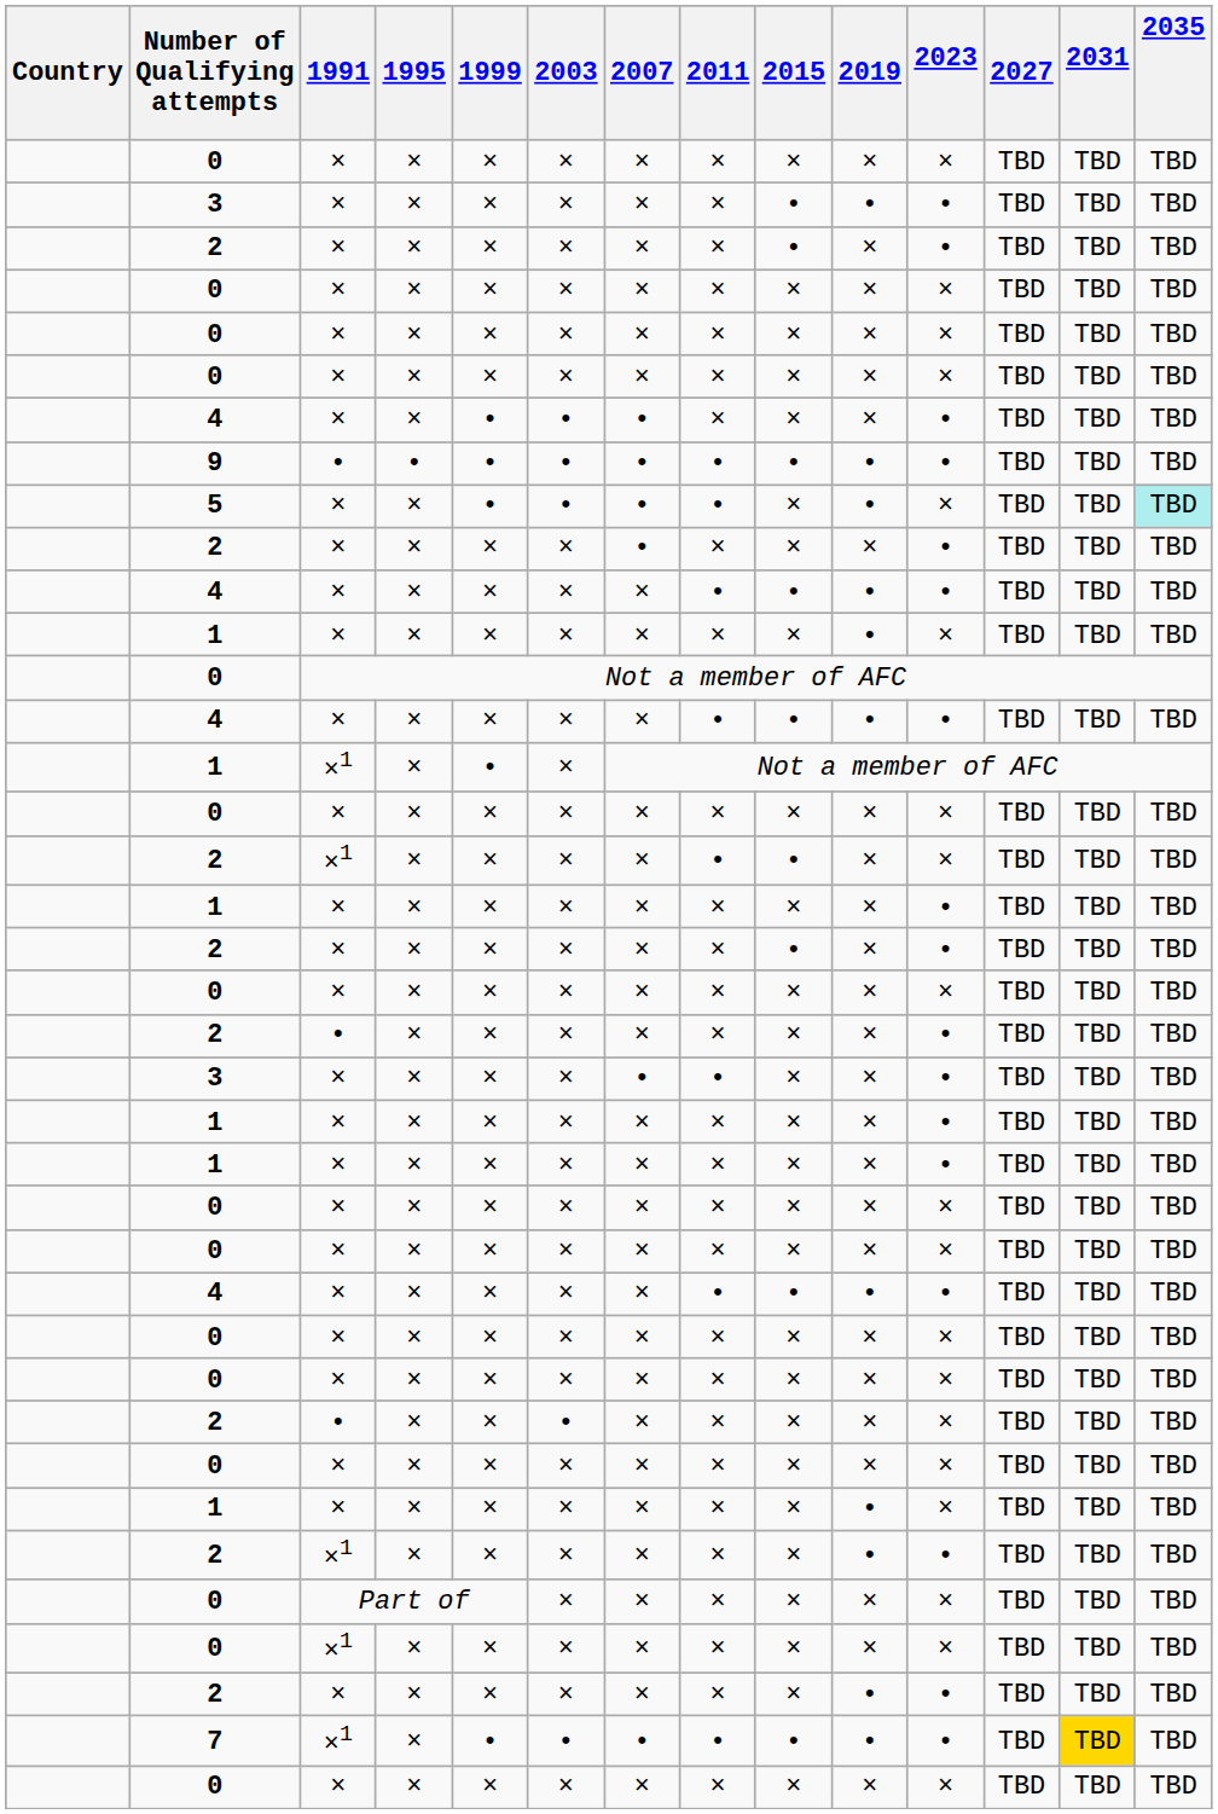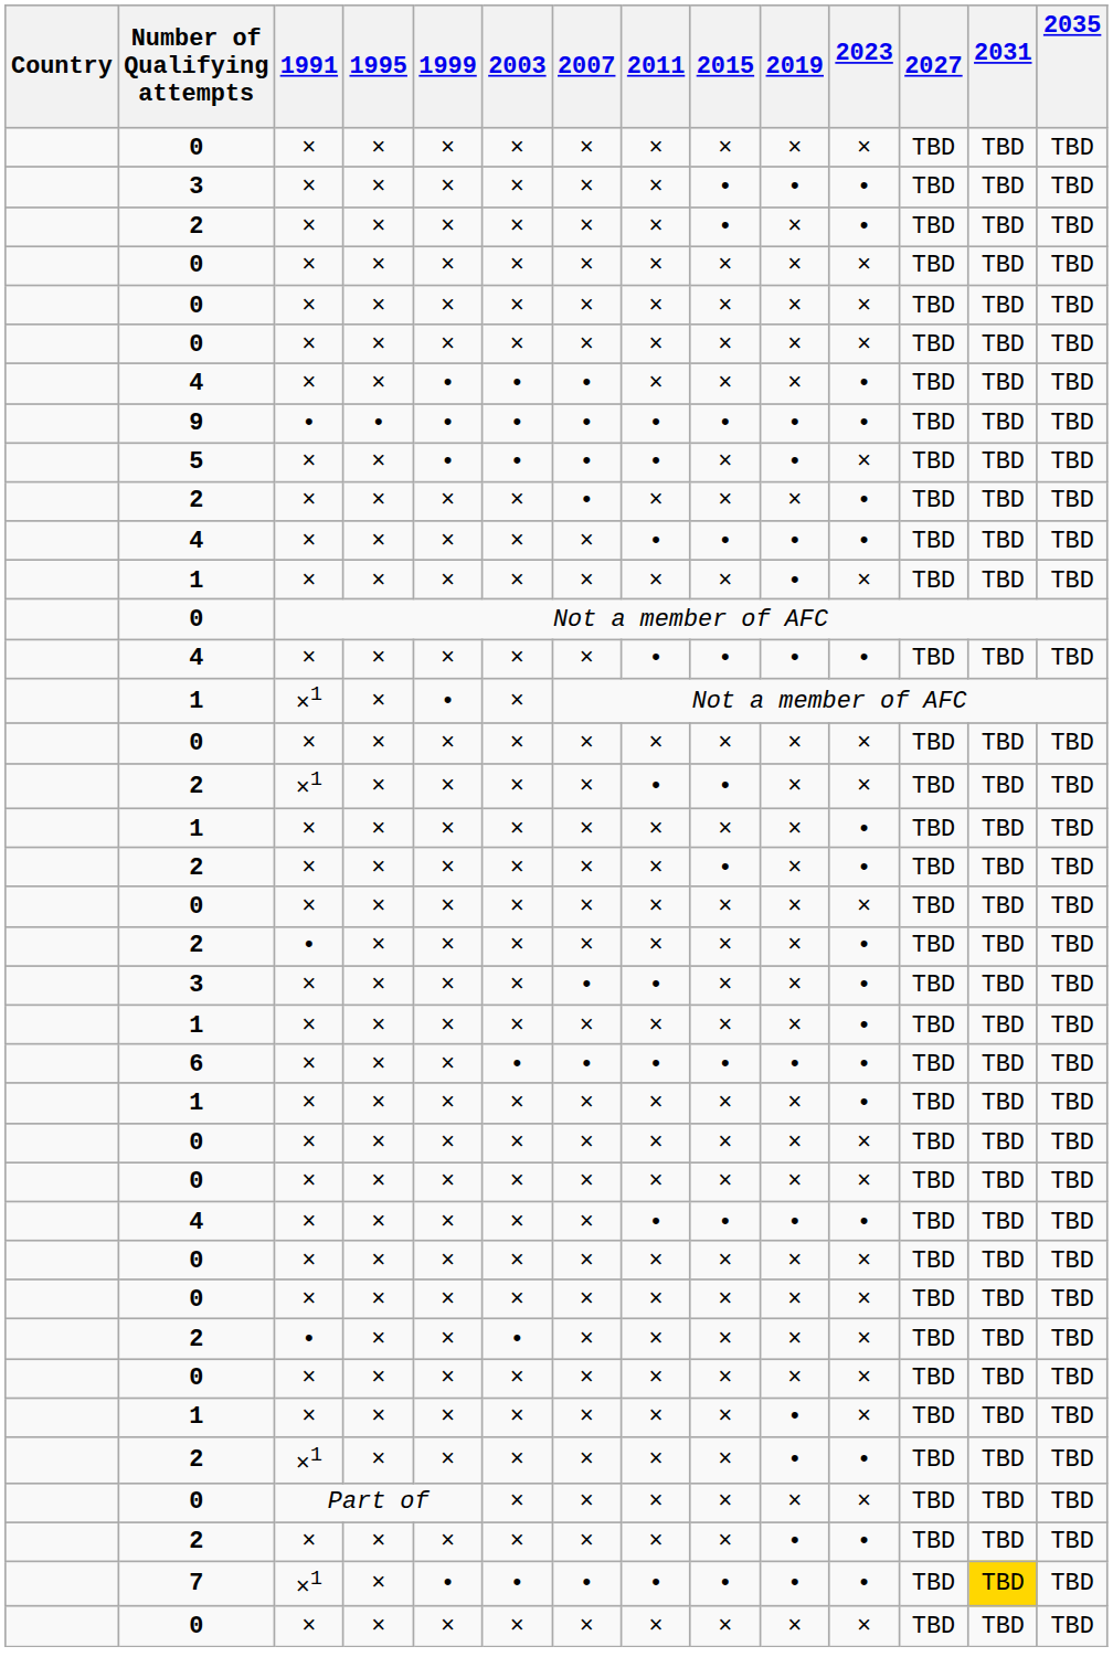5 | 2035: paleturquoise background -> no background
+ row: 6 | × | × | × | • | • | • | • | • | • | TBD | TBD | TBD
- row: 0 | ×1 | × | × | × | × | × | × | × | × | TBD | TBD | TBD
